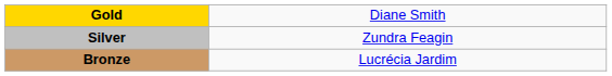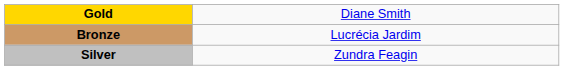rows swapped: Silver <-> Bronze
